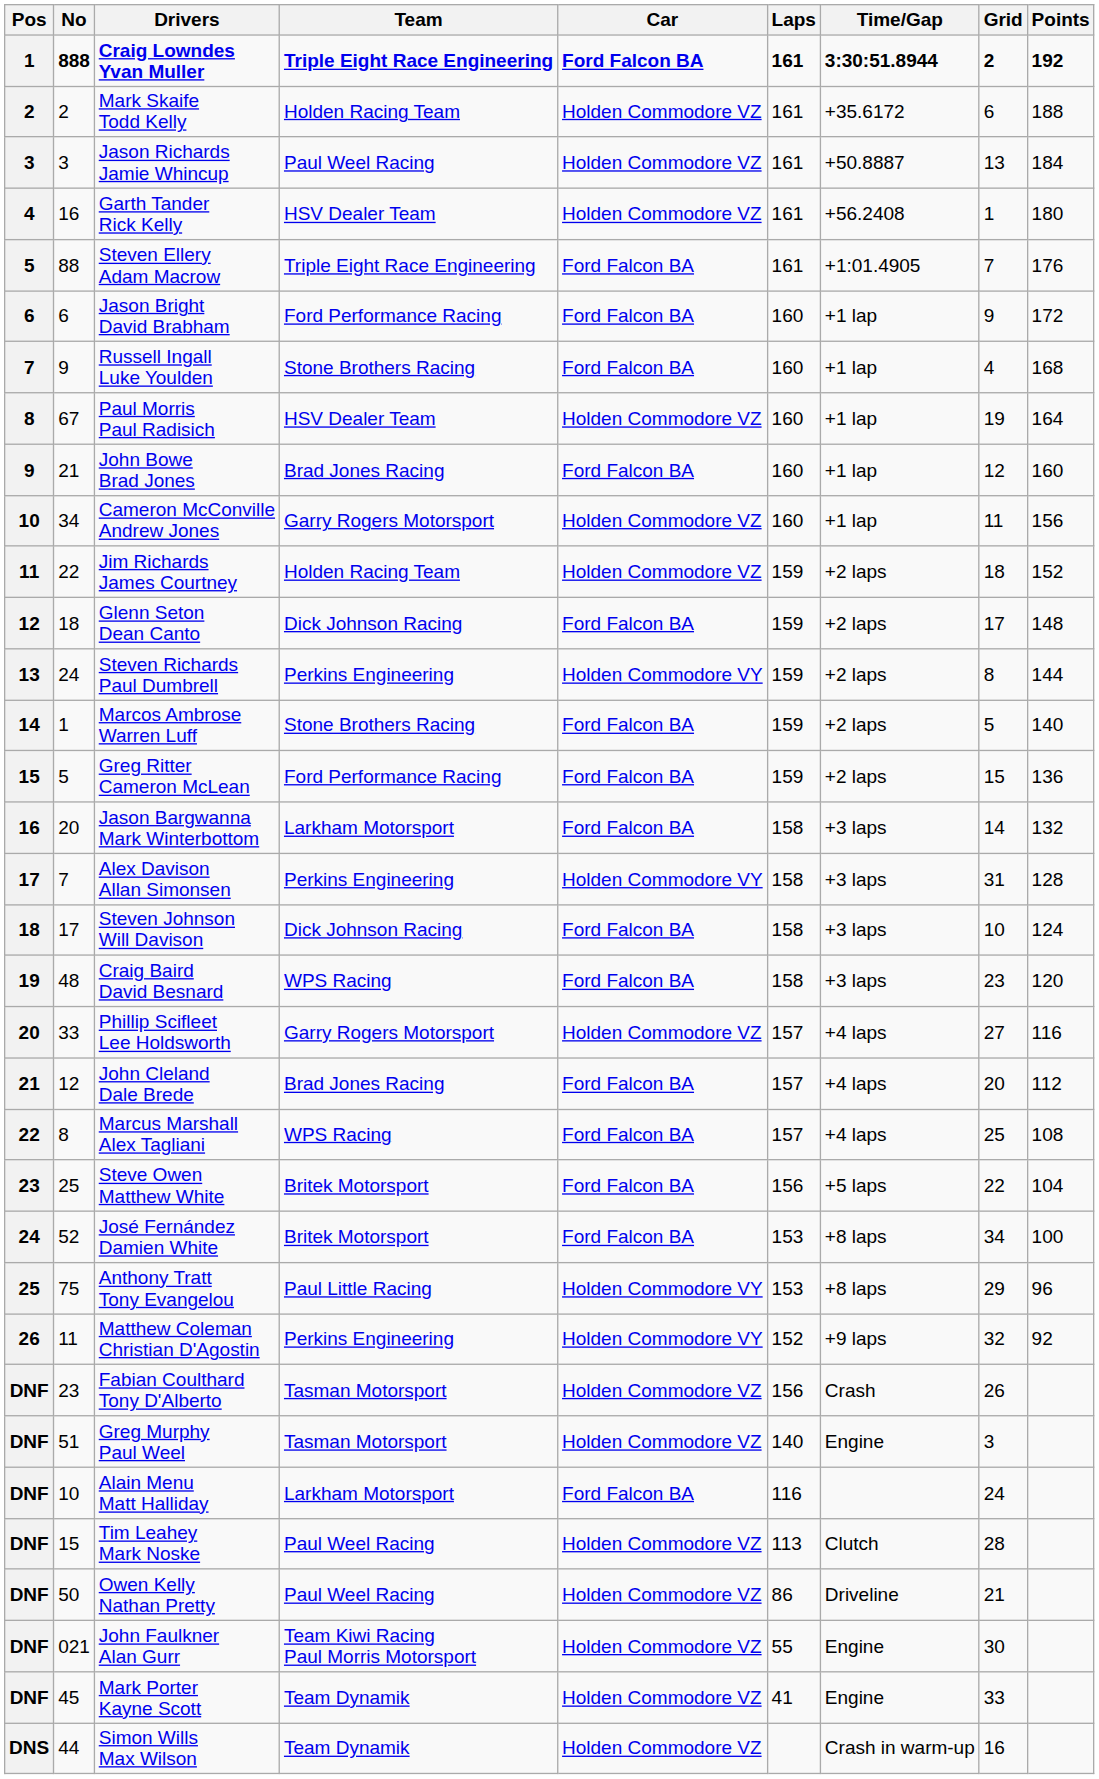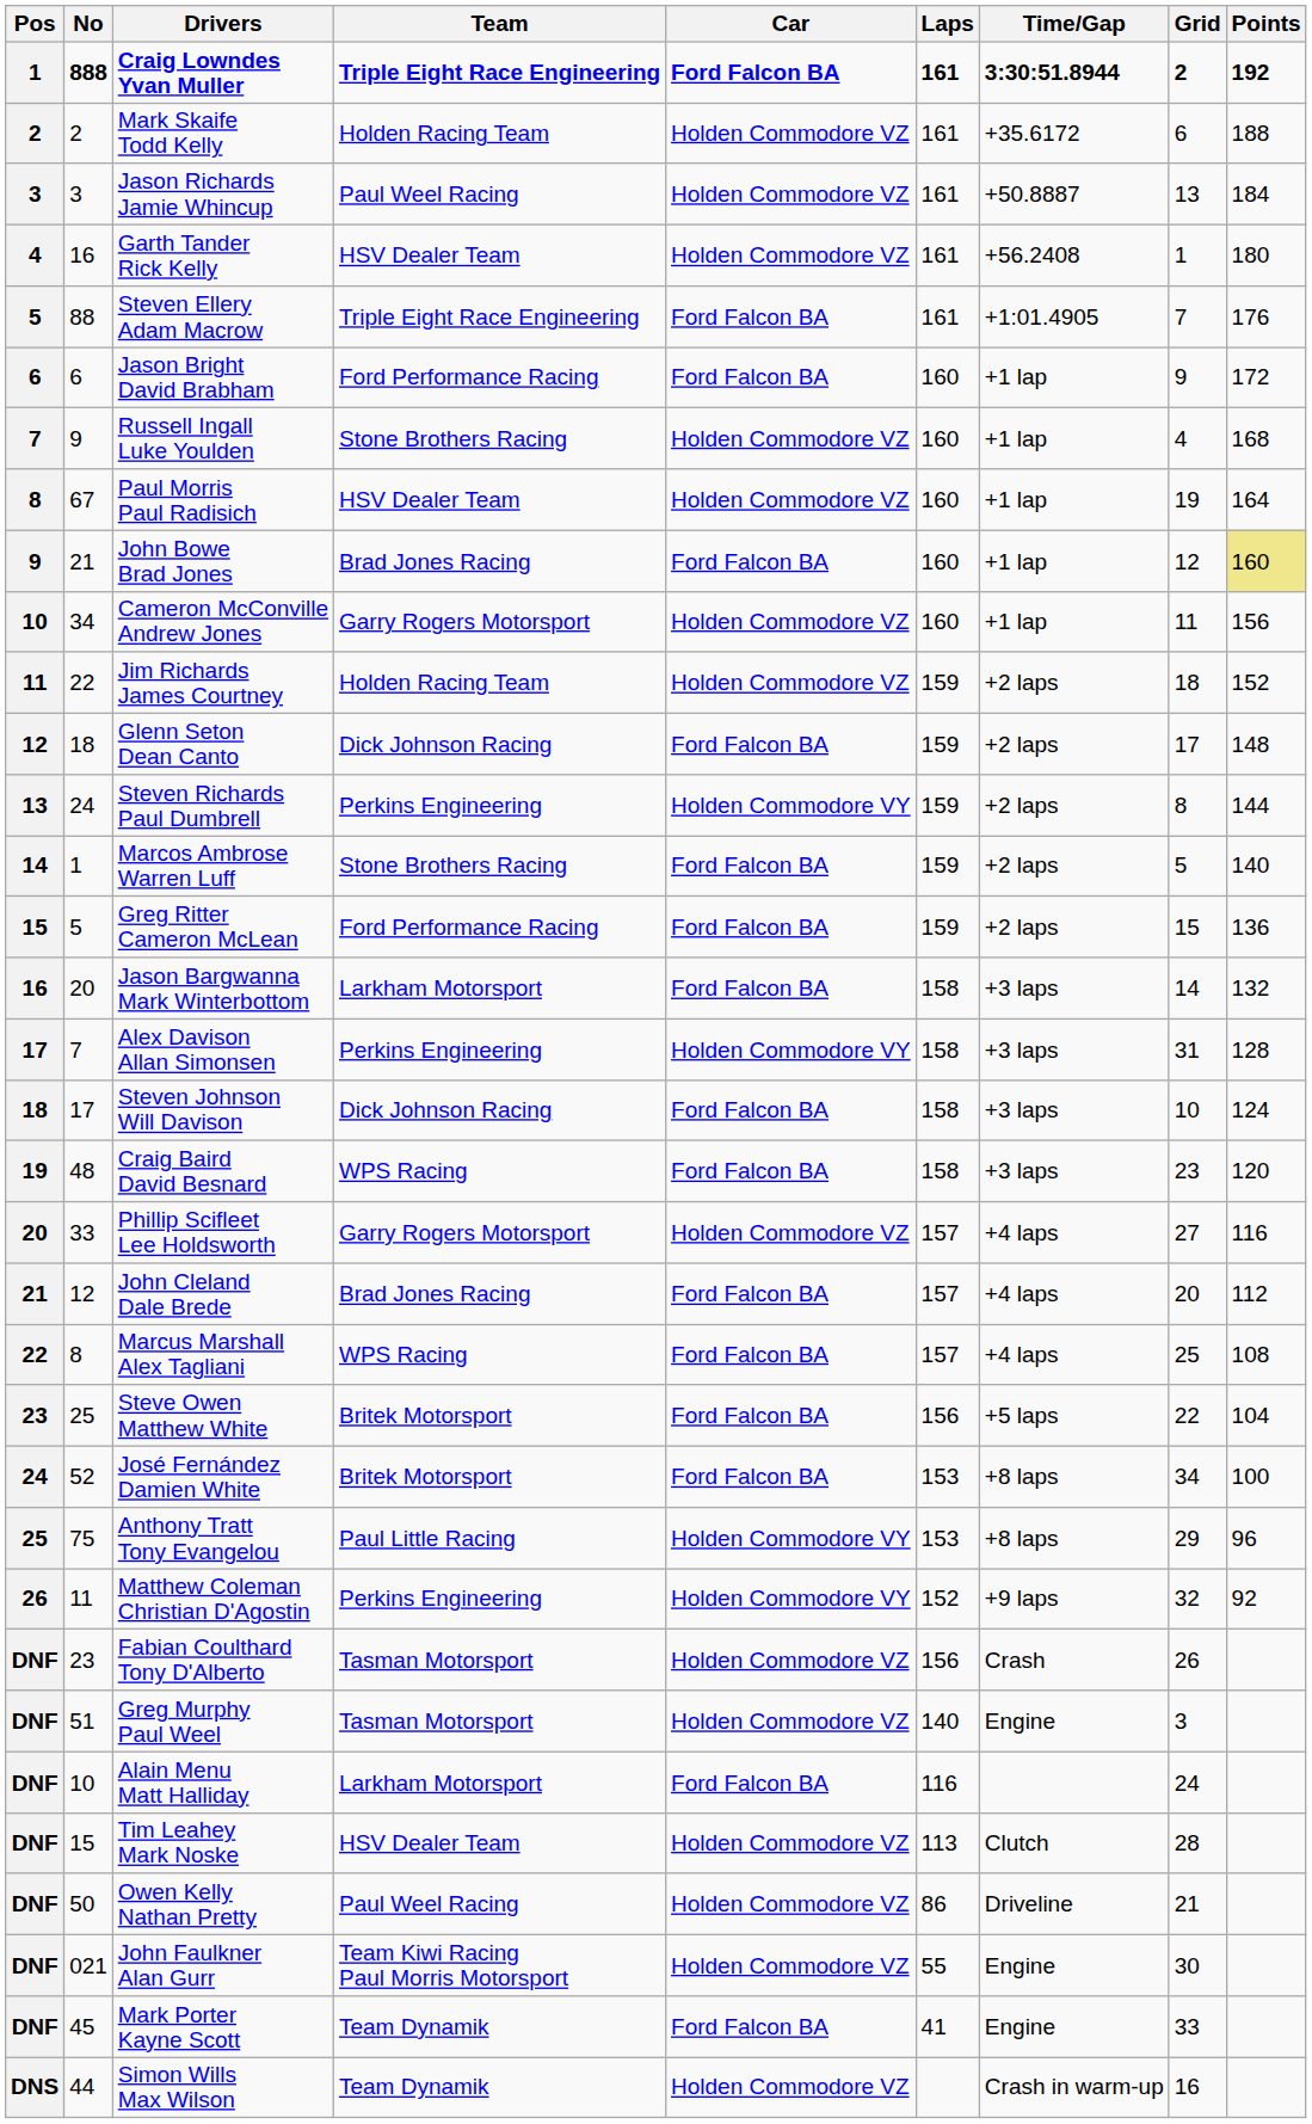Russell Ingall Luke Youlden | Car: Ford Falcon BA -> Holden Commodore VZ
John Bowe Brad Jones | Points: no background -> khaki background
Tim Leahey Mark Noske | Team: Paul Weel Racing -> HSV Dealer Team
Mark Porter Kayne Scott | Car: Holden Commodore VZ -> Ford Falcon BA
